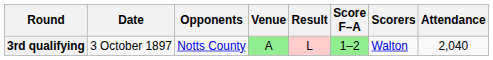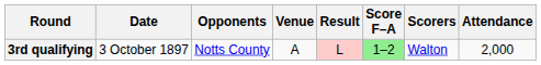3rd qualifying | Venue: lightgreen background -> no background
3rd qualifying | Attendance: 2,040 -> 2,000
